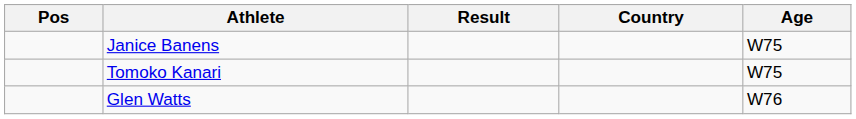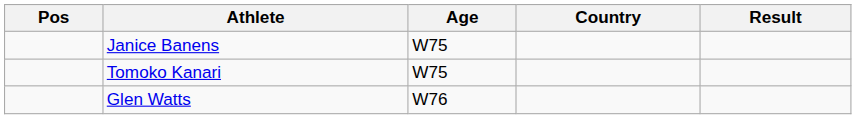columns swapped: Age <-> Result
